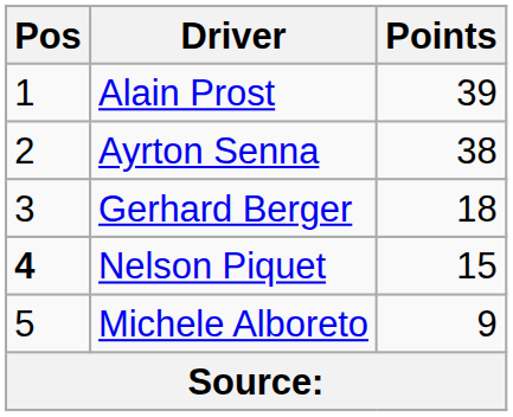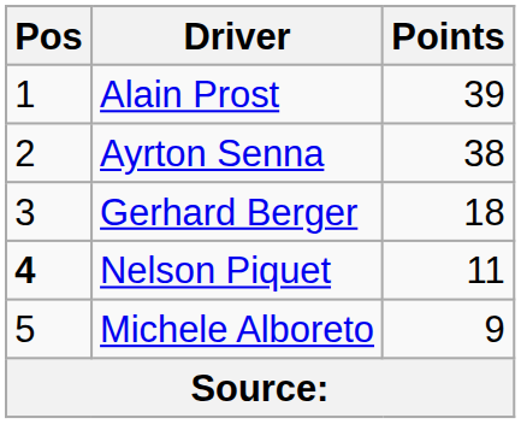Nelson Piquet | Points: 15 -> 11
